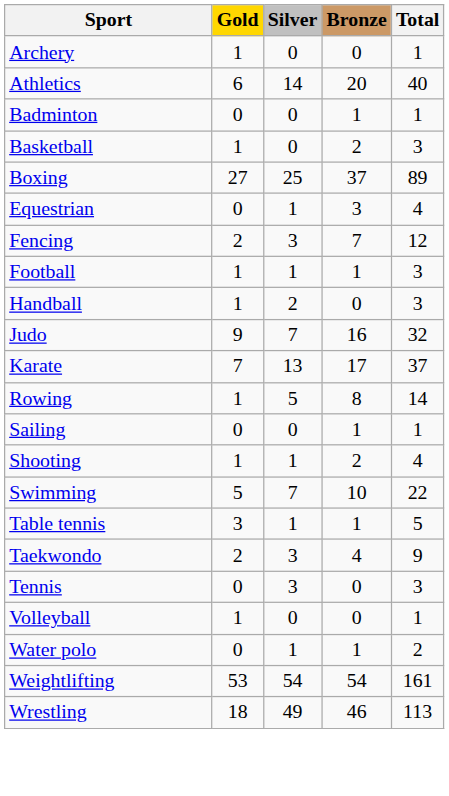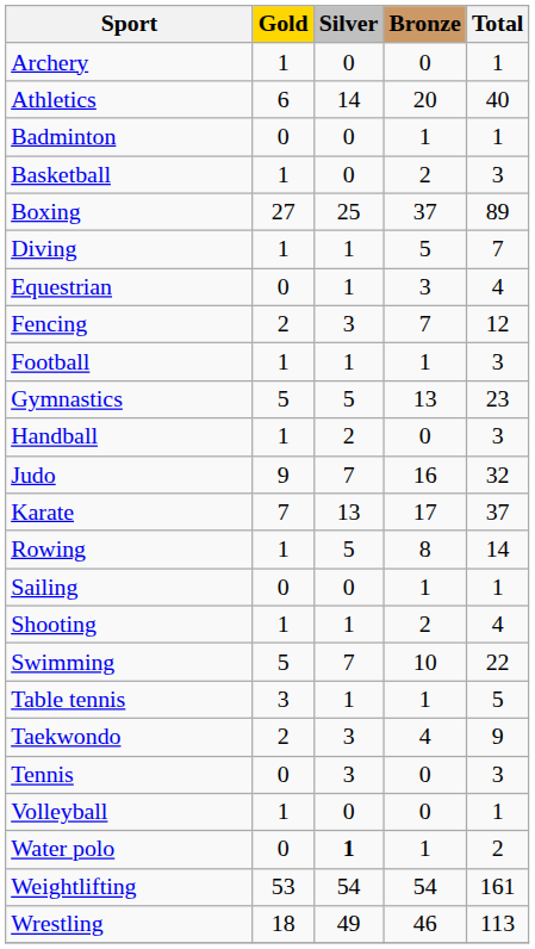+ row: Diving | 1 | 1 | 5 | 7
+ row: Gymnastics | 5 | 5 | 13 | 23
Water polo | Silver: normal -> bold
